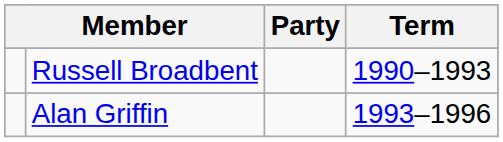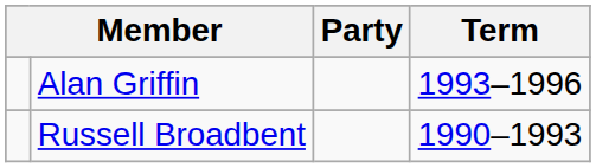rows swapped: Russell Broadbent <-> Alan Griffin
